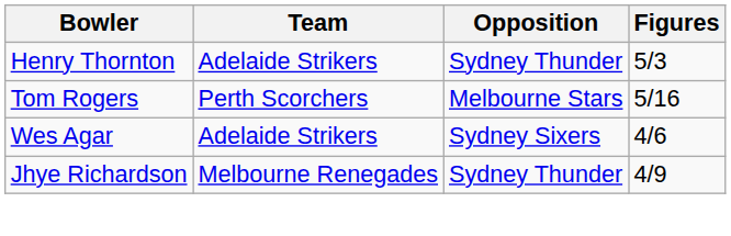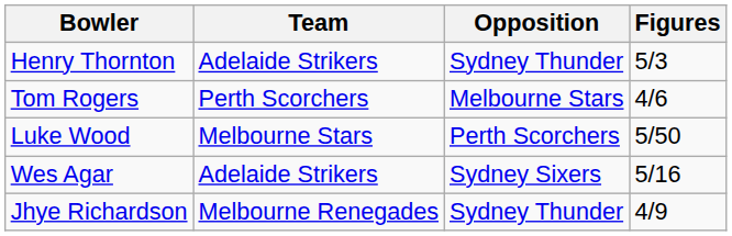Tom Rogers | Figures: 5/16 -> 4/6
+ row: Luke Wood | Melbourne Stars | Perth Scorchers | 5/50
Wes Agar | Figures: 4/6 -> 5/16
